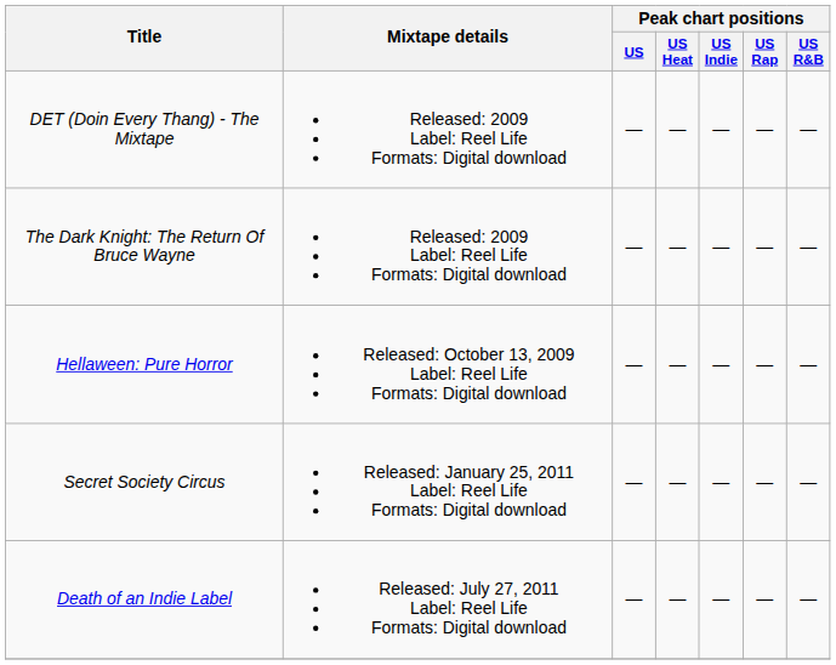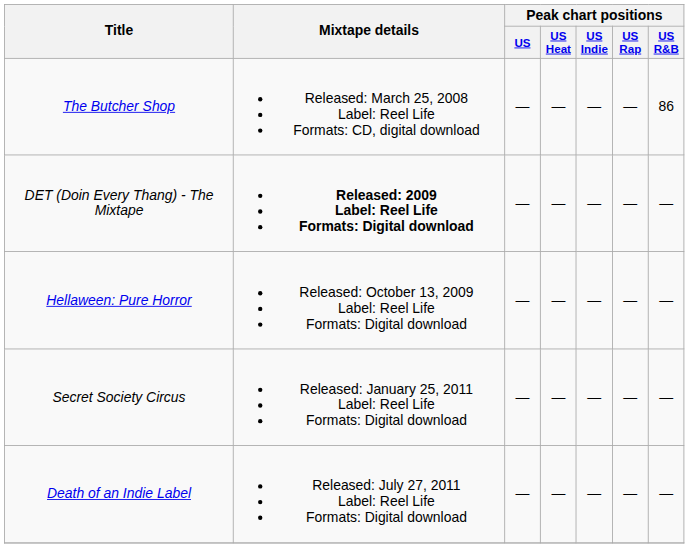+ row: The Butcher Shop | Released: March 25, 2008 Label: Reel Life Formats: CD, digital download | — | — | — | — | 86
DET (Doin Every Thang) - The Mixtape | Mixtape details: normal -> bold
- row: The Dark Knight: The Return Of Bruce Wayne | Released: 2009 Label: Reel Life Formats: Digital download | — | — | — | — | —
